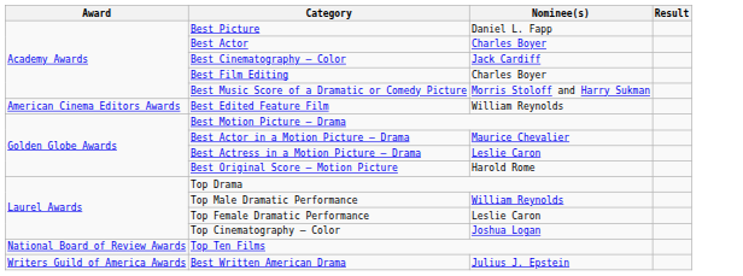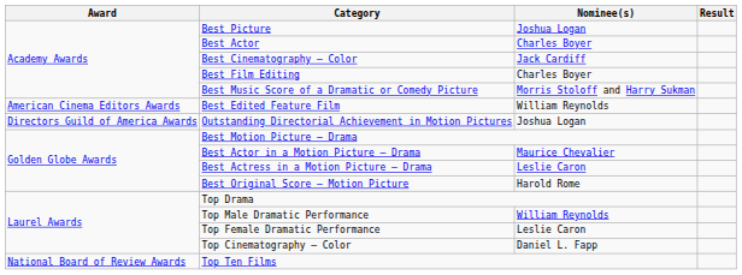Best Picture | Nominee(s): Daniel L. Fapp -> Joshua Logan
+ row: Directors Guild of America Awards | Outstanding Directorial Achievement in Motion Pictures | Joshua Logan
Top Cinematography – Color | Nominee(s): Joshua Logan -> Daniel L. Fapp
- row: Writers Guild of America Awards | Best Written American Drama | Julius J. Epstein
